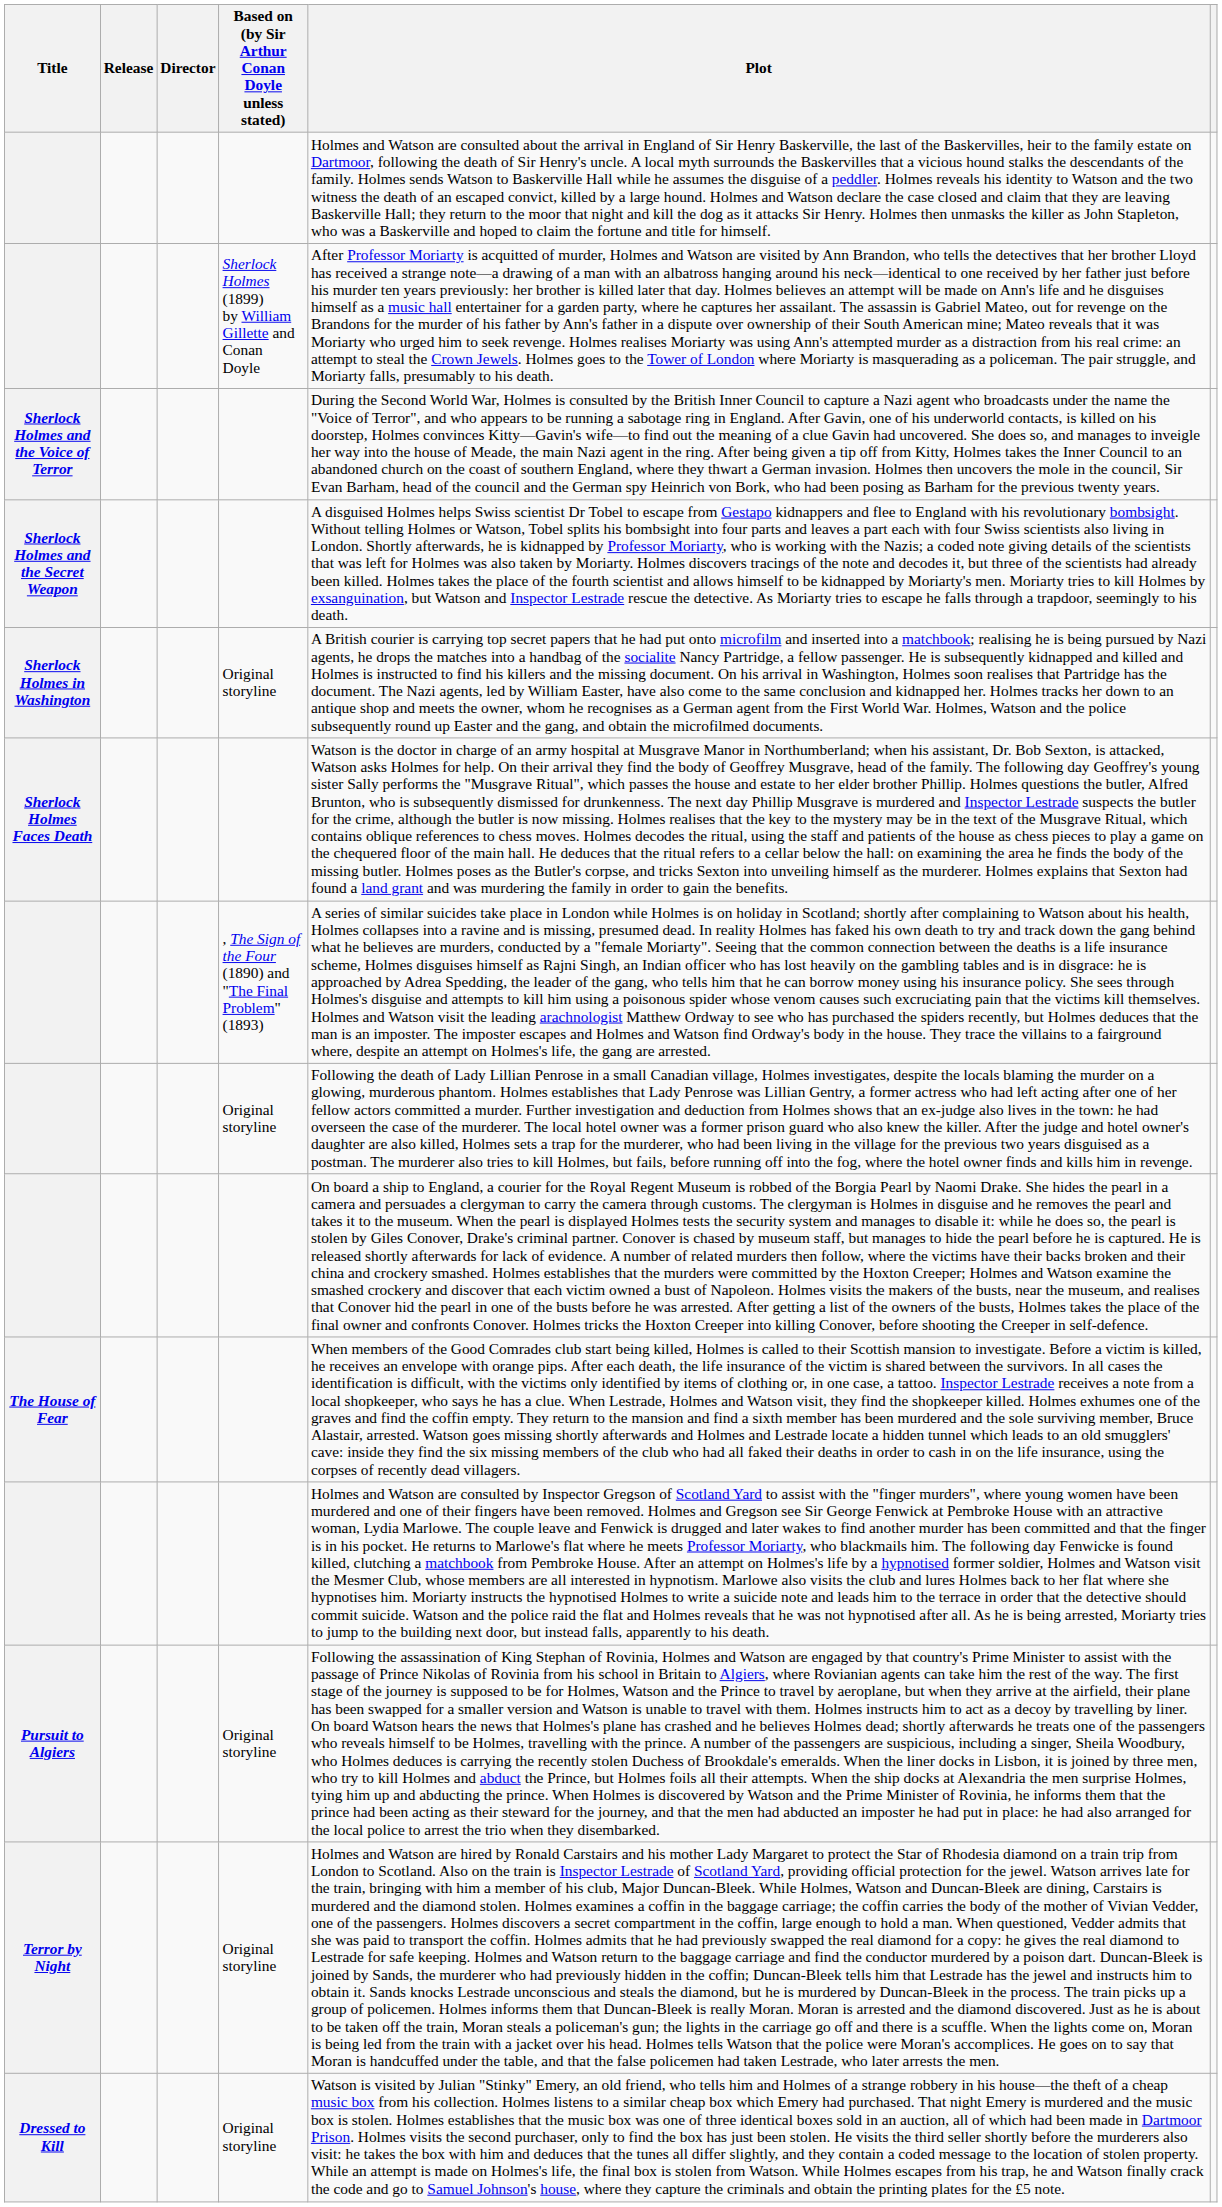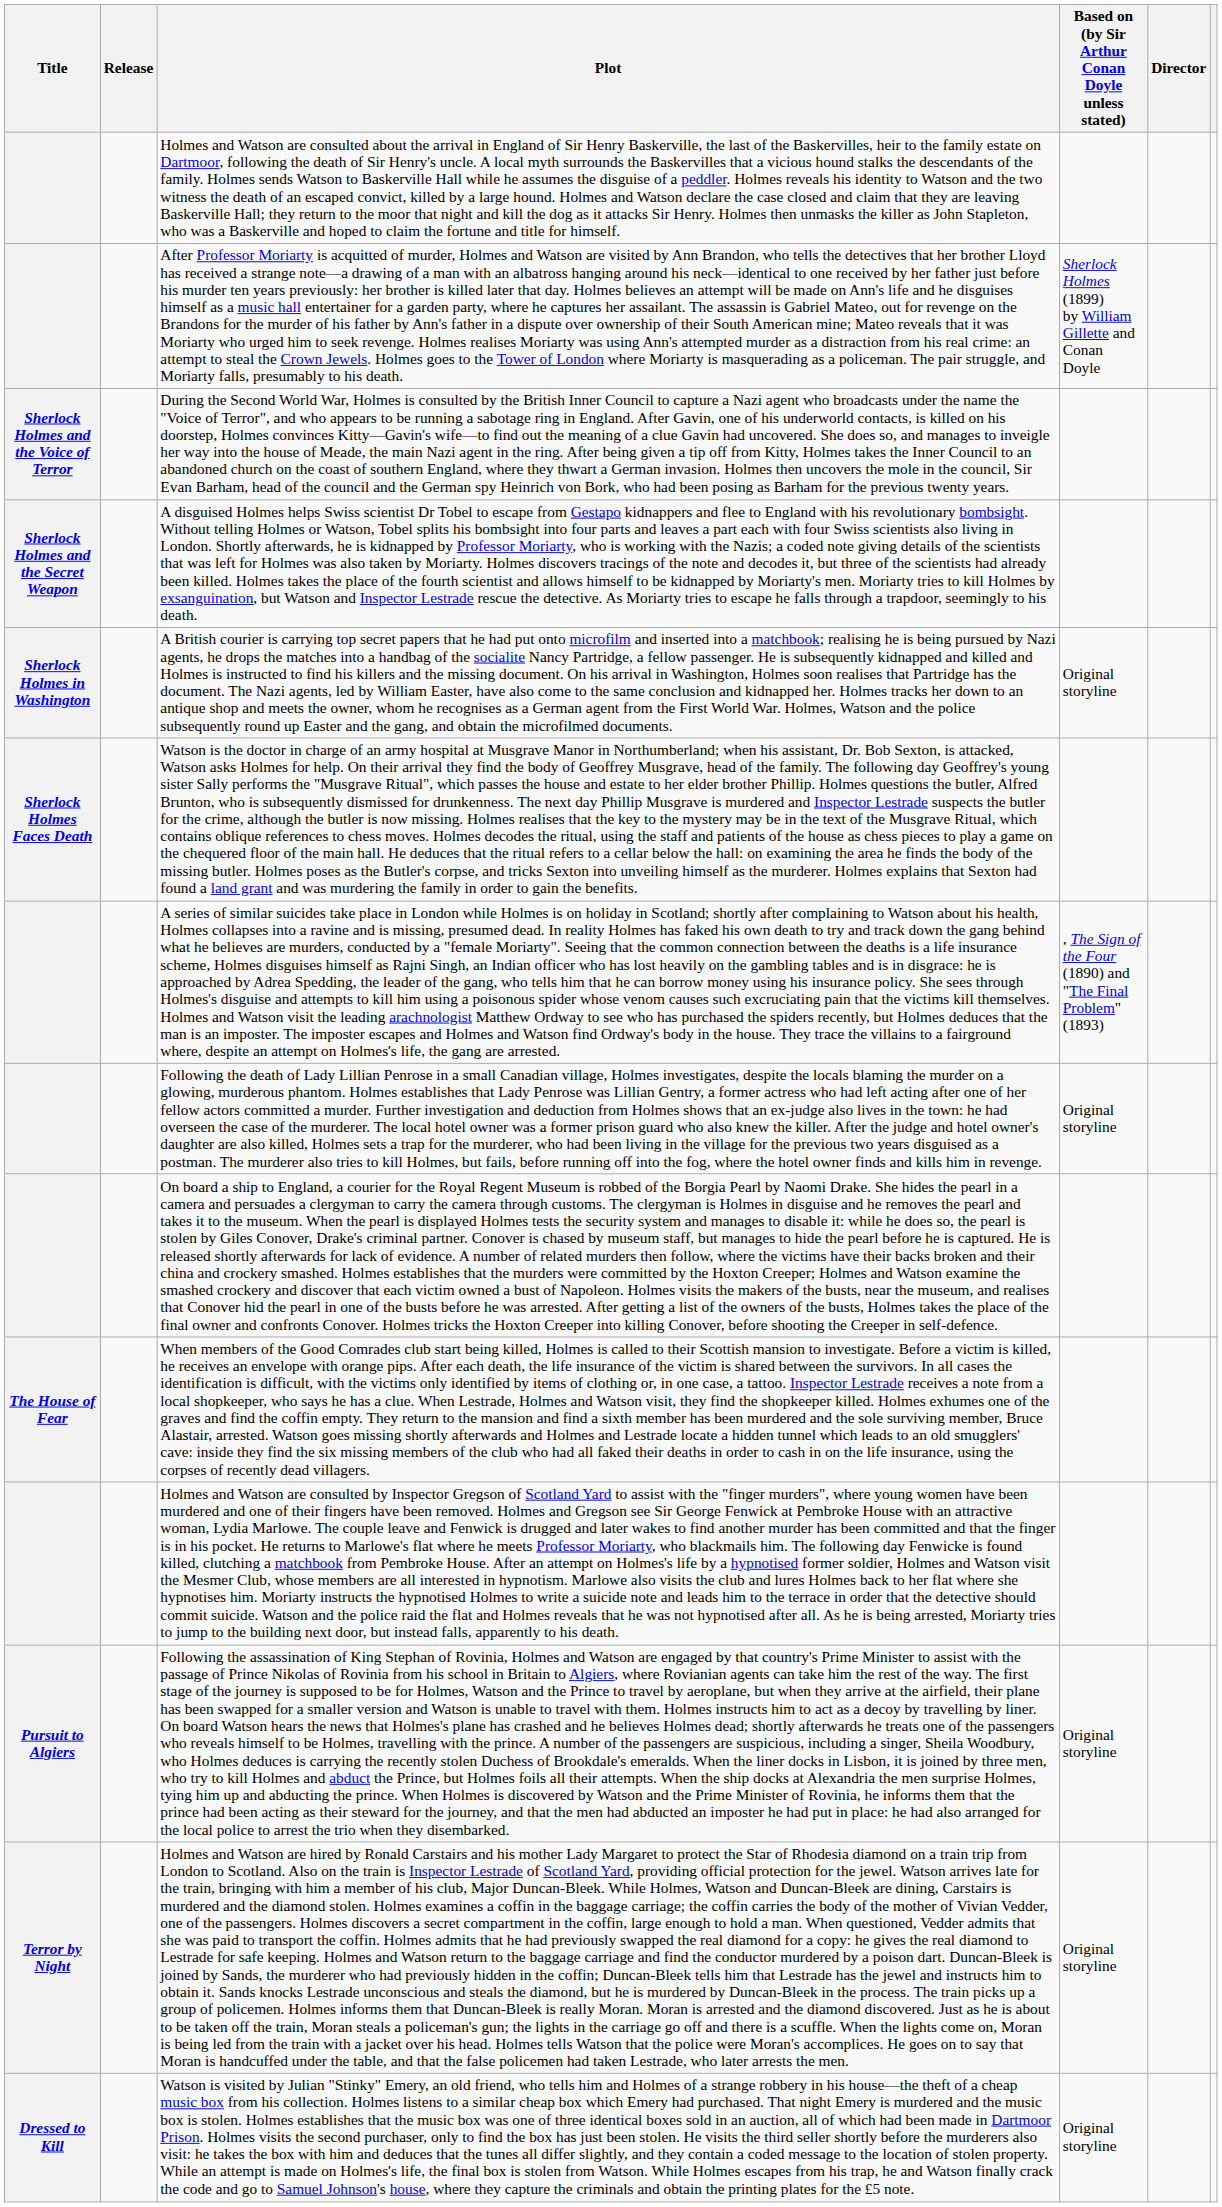columns swapped: Director <-> Plot
